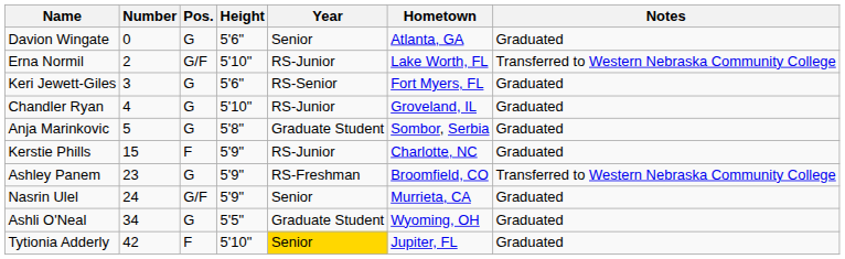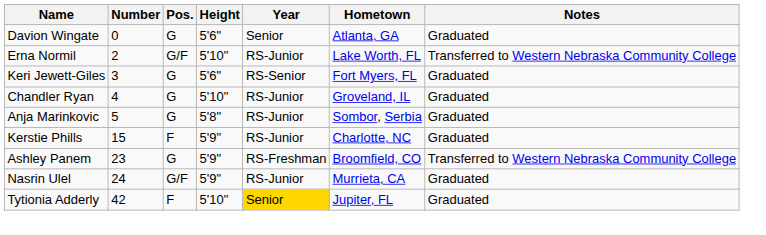Anja Marinkovic | Year: Graduate Student -> RS-Junior
Nasrin Ulel | Year: Senior -> RS-Junior
- row: Ashli O'Neal | 34 | G | 5'5" | Graduate Student | Wyoming, OH | Graduated
